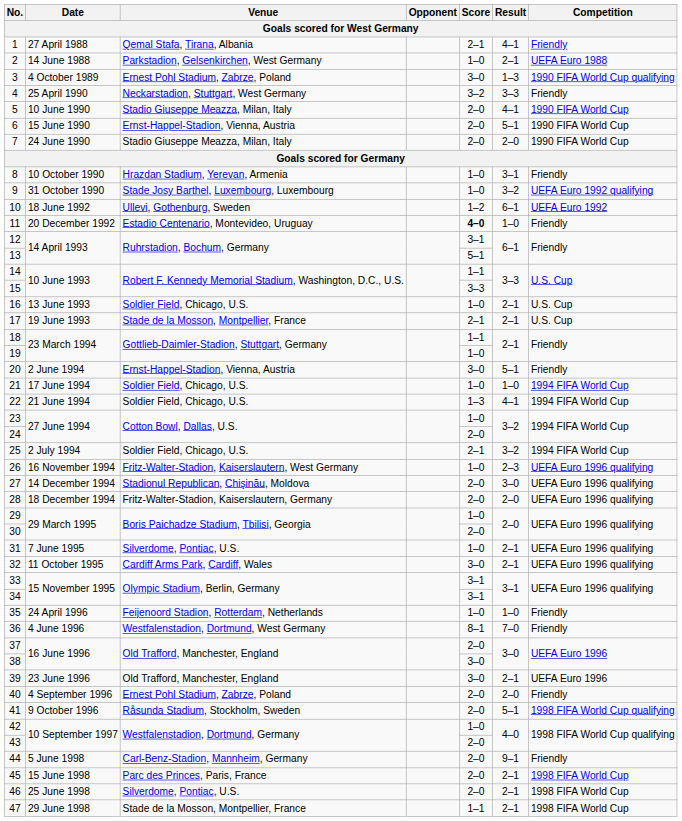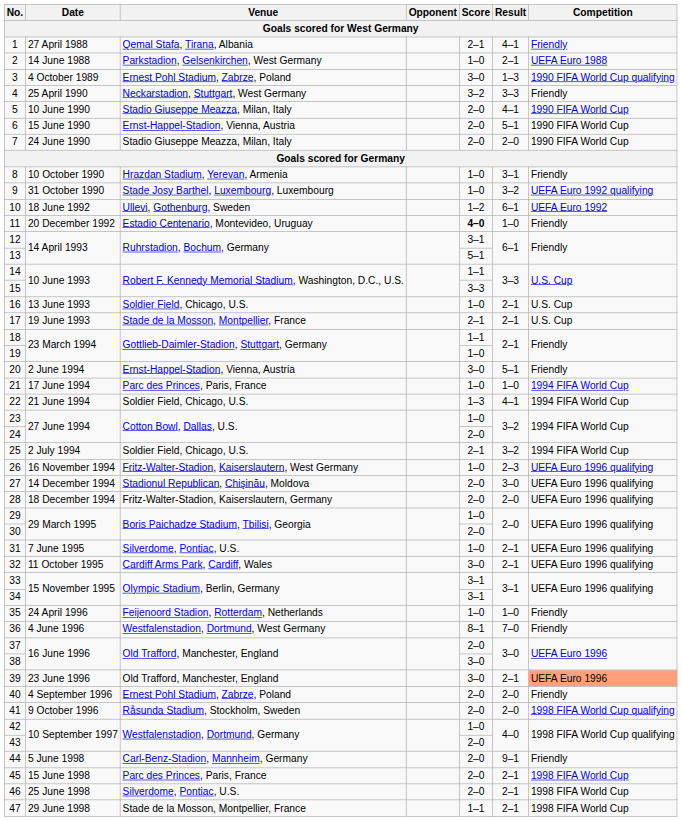21 | Venue: Soldier Field, Chicago, U.S. -> Parc des Princes, Paris, France
39 | Competition: no background -> lightsalmon background
41 | Result: 5–1 -> 2–0
